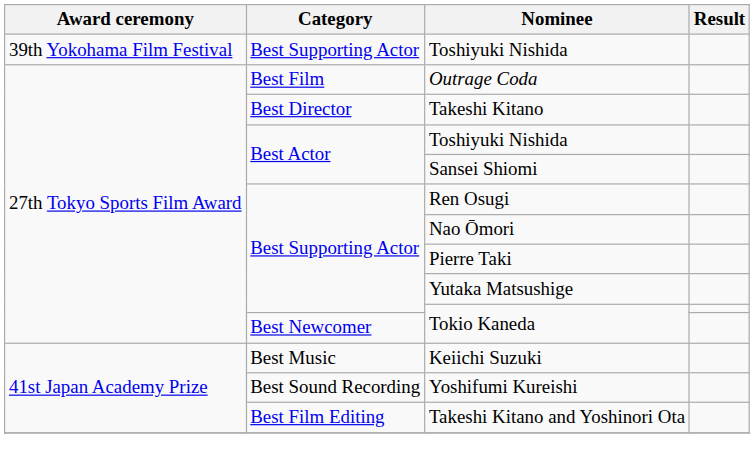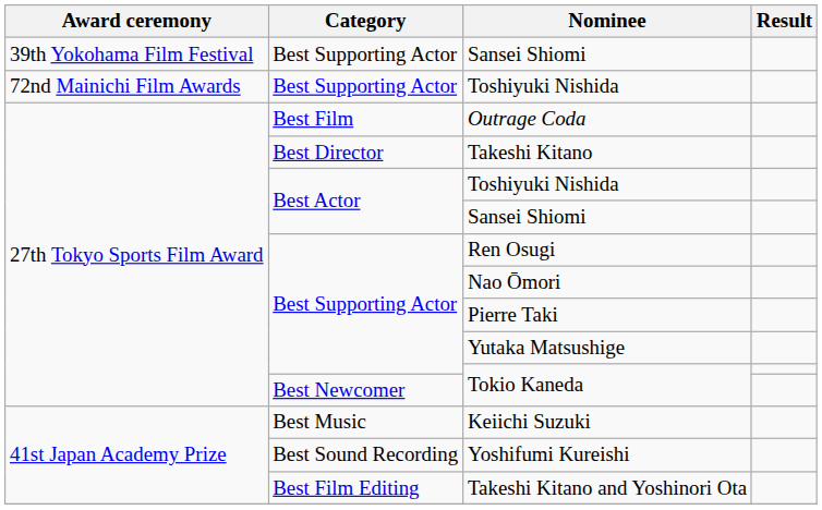+ row: 39th Yokohama Film Festival | Best Supporting Actor | Sansei Shiomi
Best Supporting Actor / Toshiyuki Nishida | Award ceremony: 39th Yokohama Film Festival -> 72nd Mainichi Film Awards
